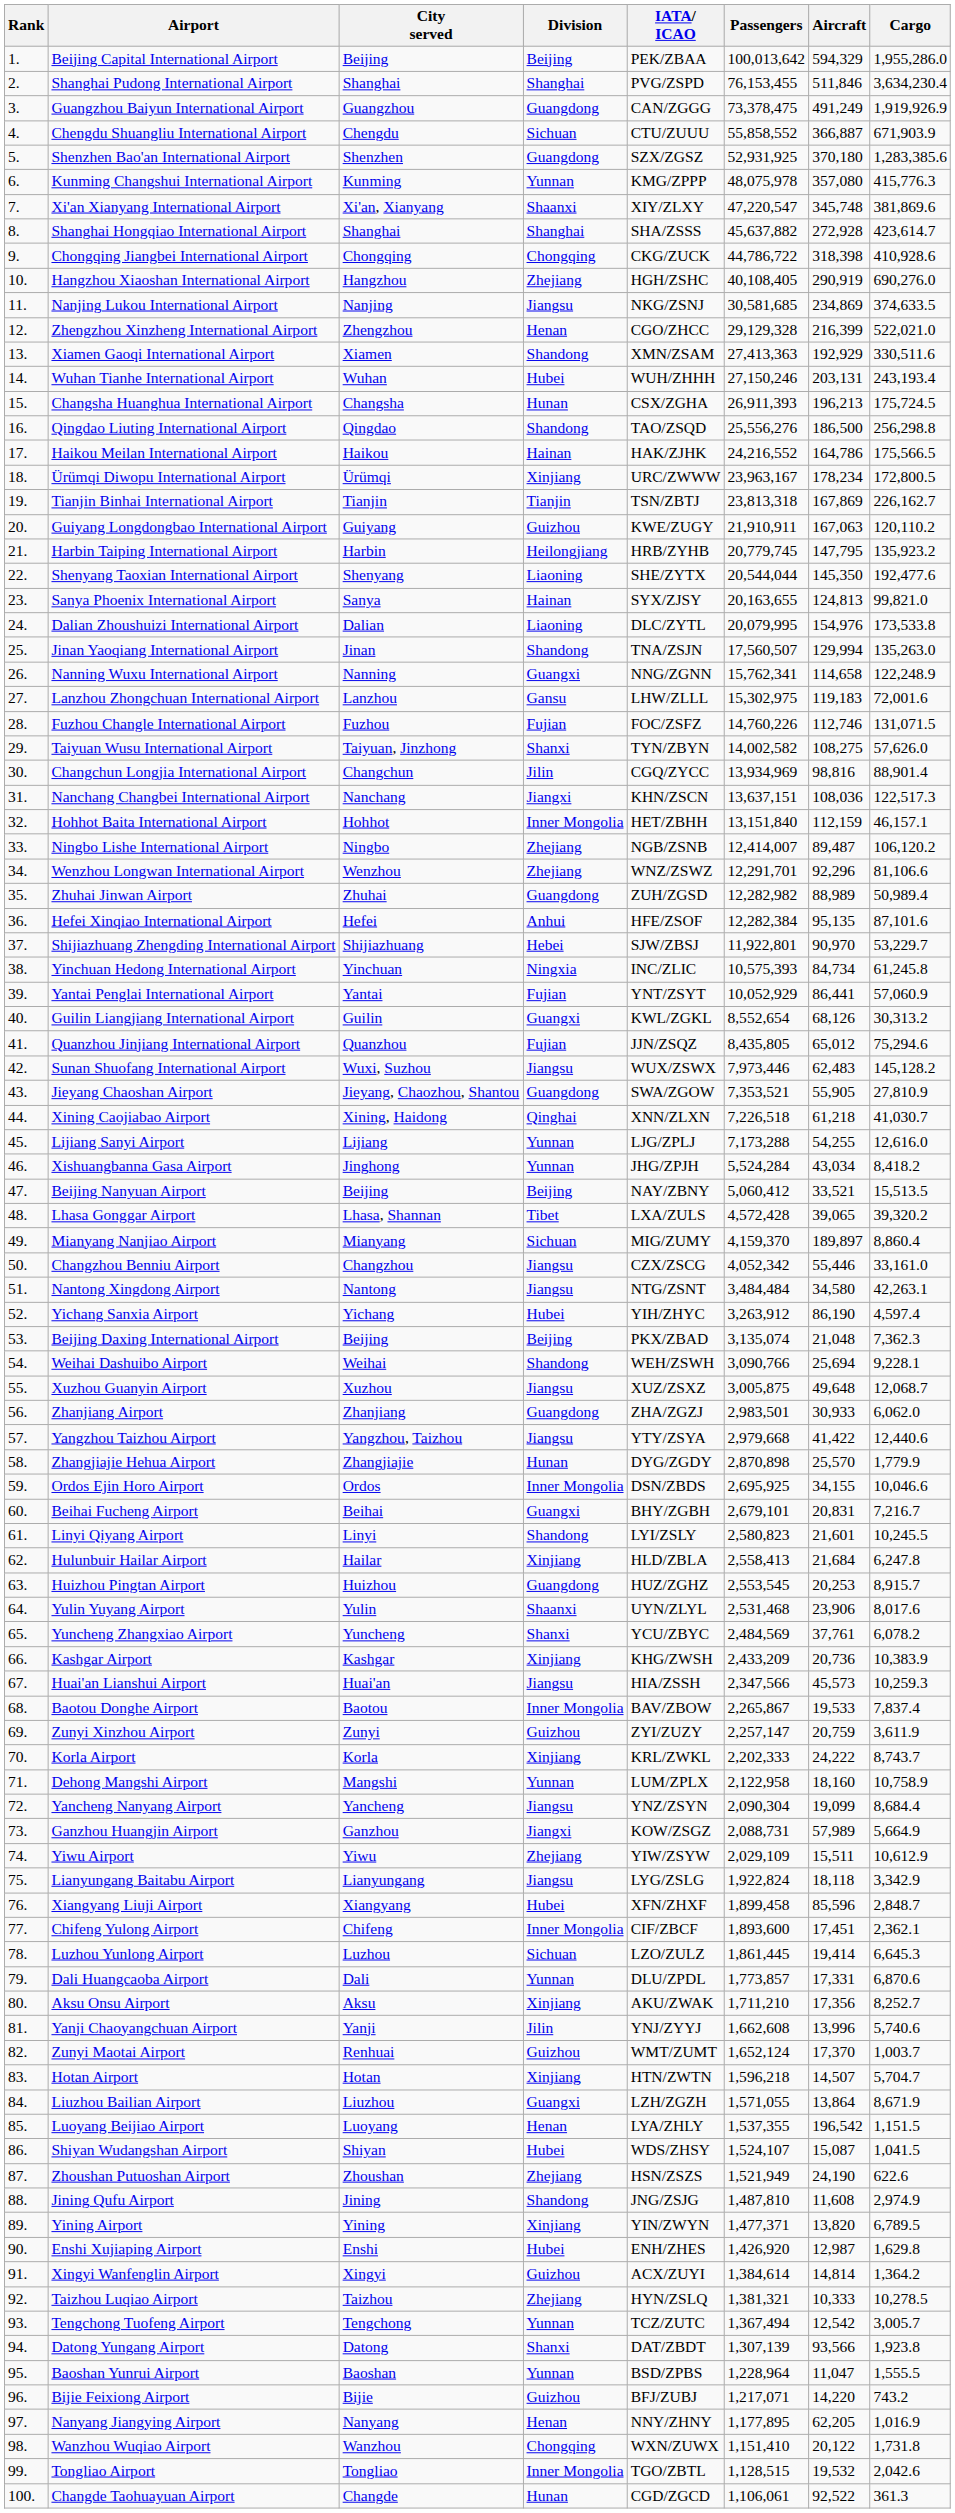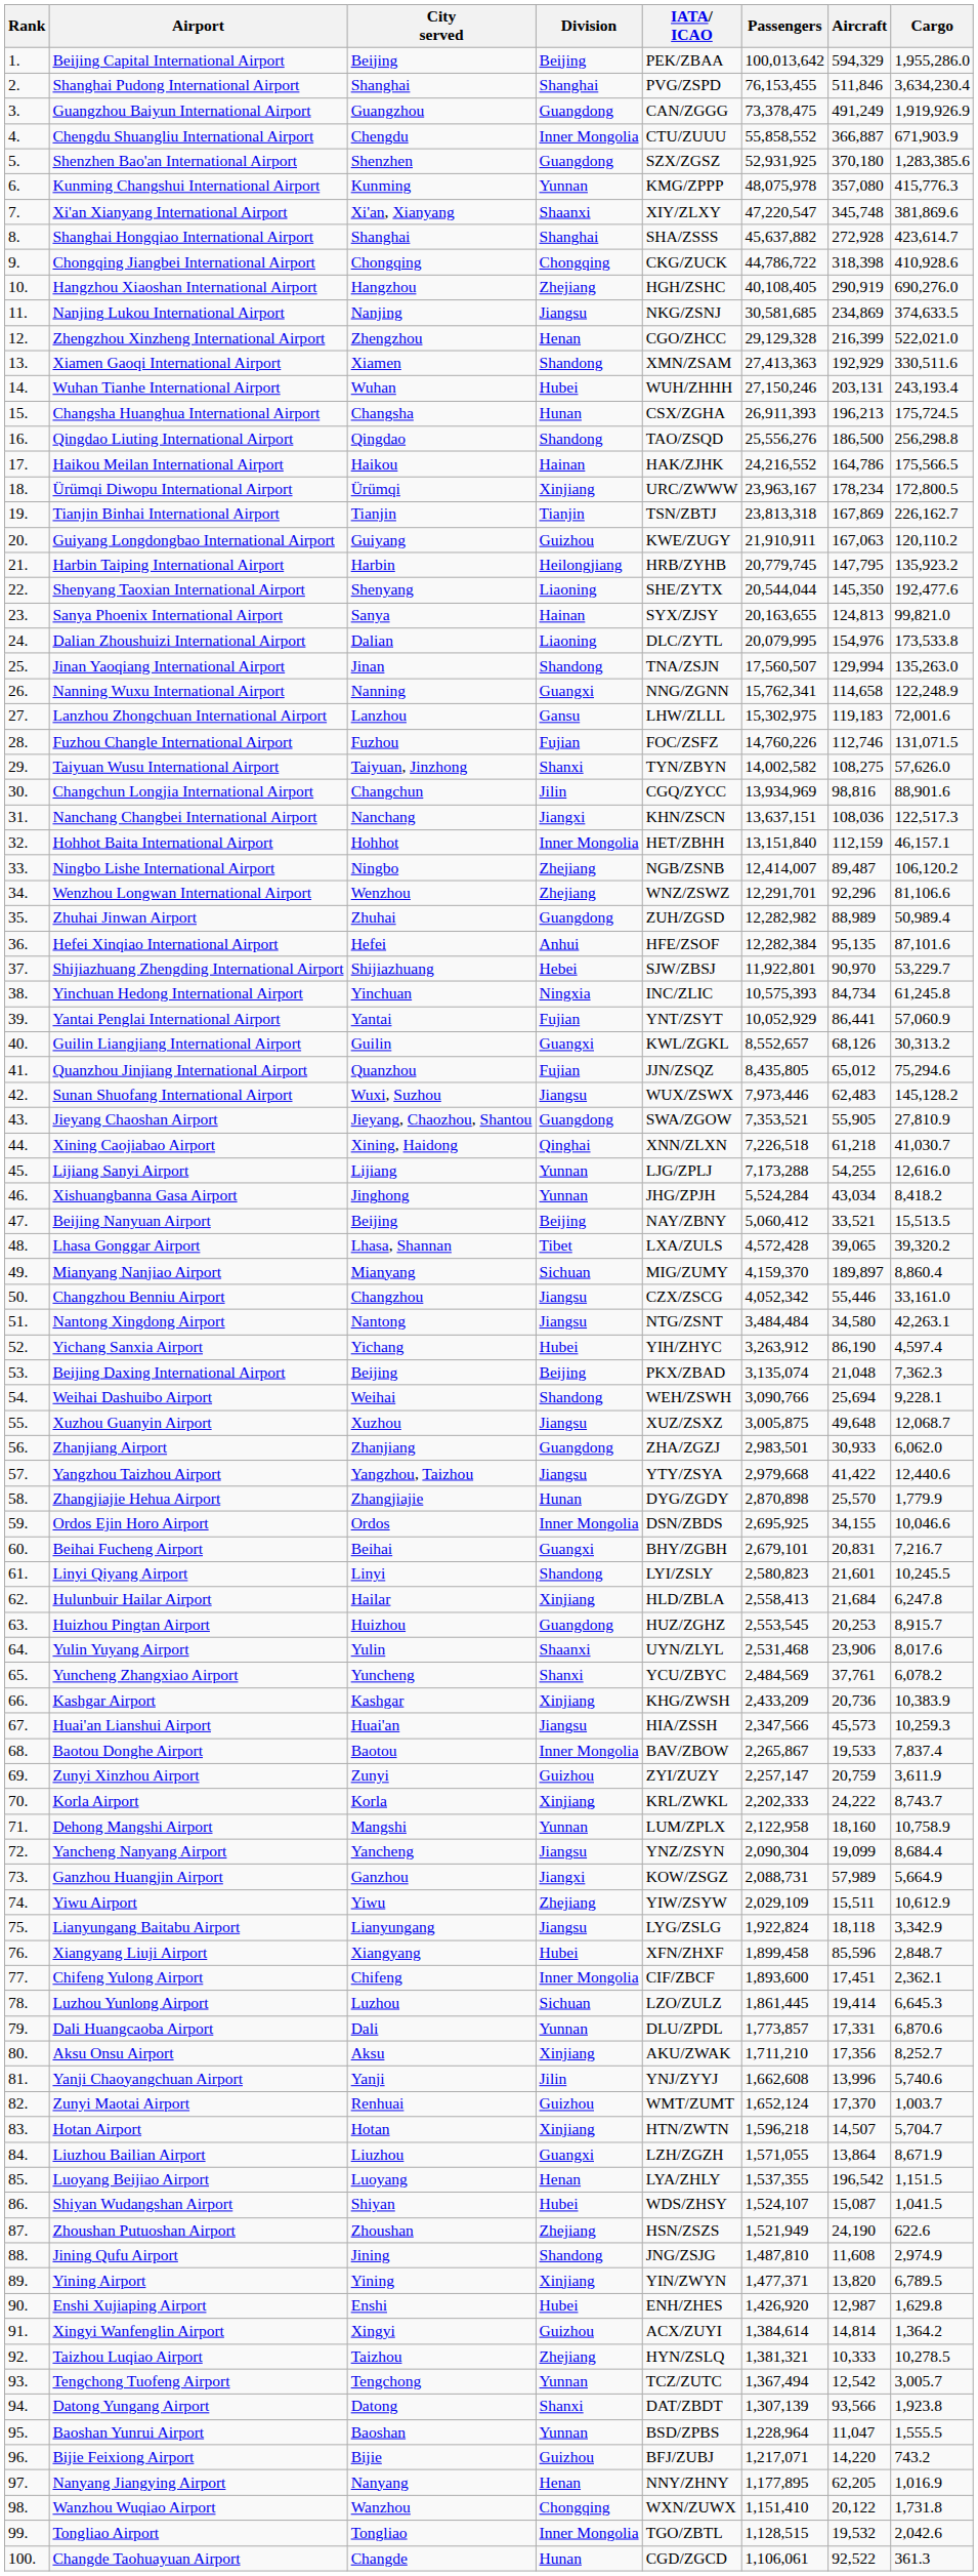Chengdu Shuangliu International Airport | Division: Sichuan -> Inner Mongolia
Changchun Longjia International Airport | Cargo: 88,901.4 -> 88,901.6
Guilin Liangjiang International Airport | Passengers: 8,552,654 -> 8,552,657
